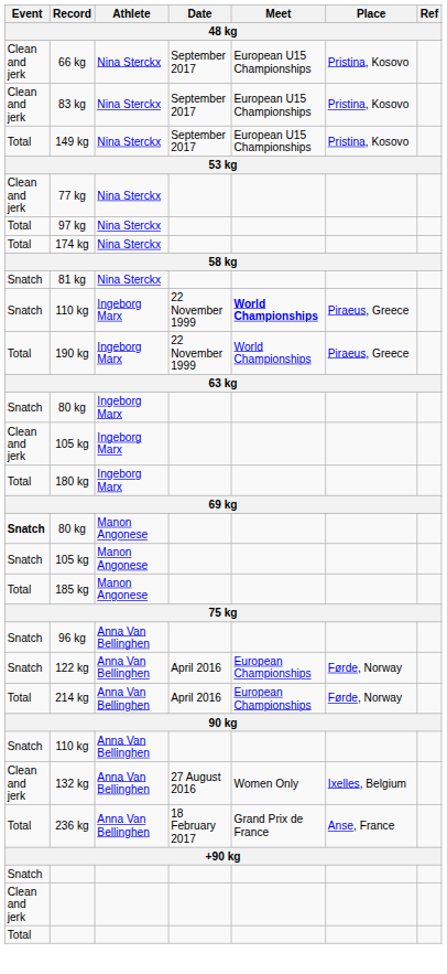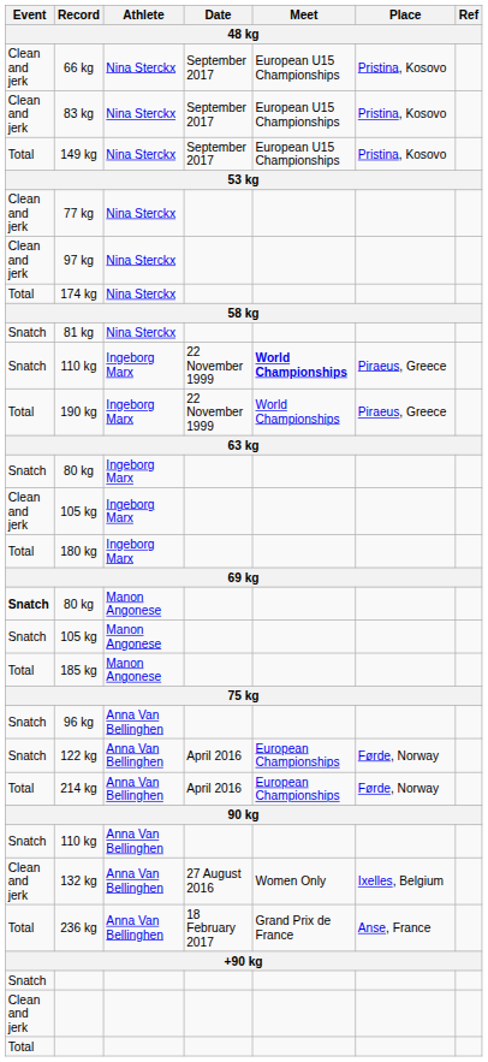97 kg | Event: Total -> Clean and jerk
